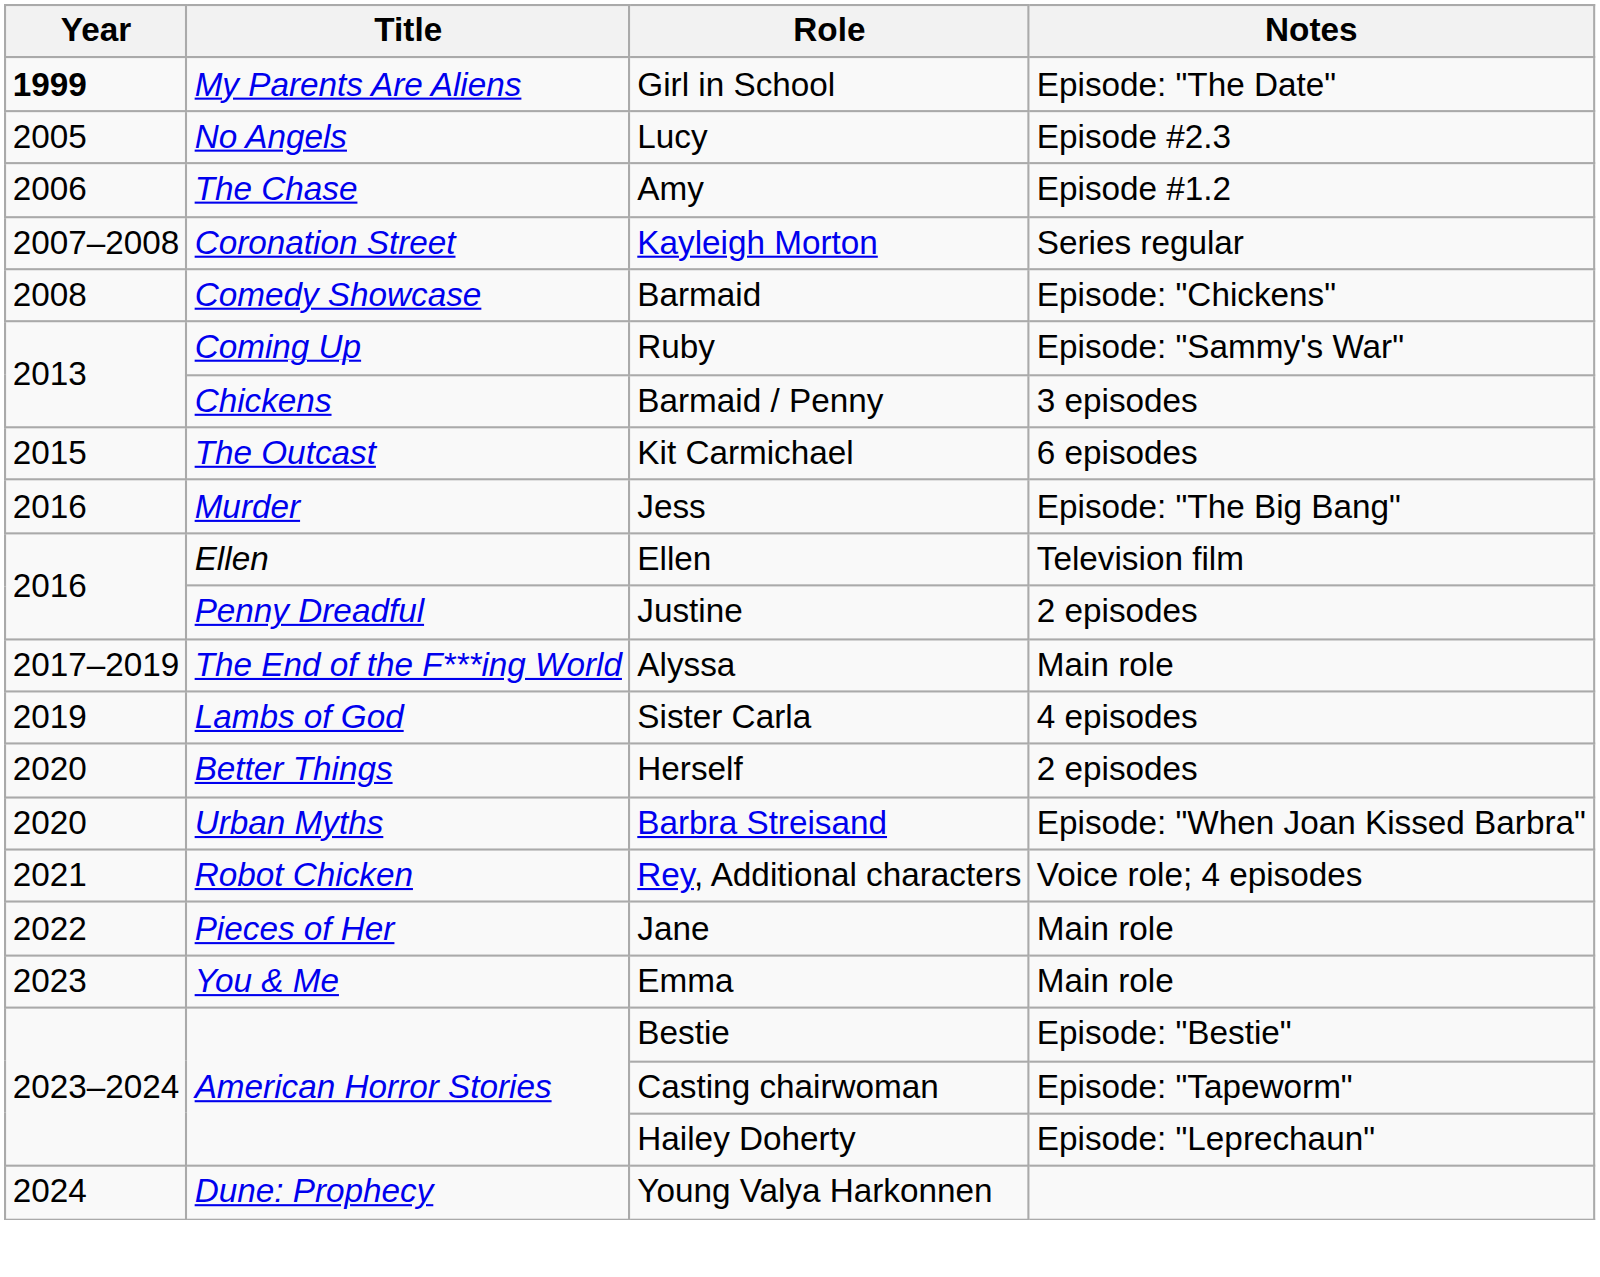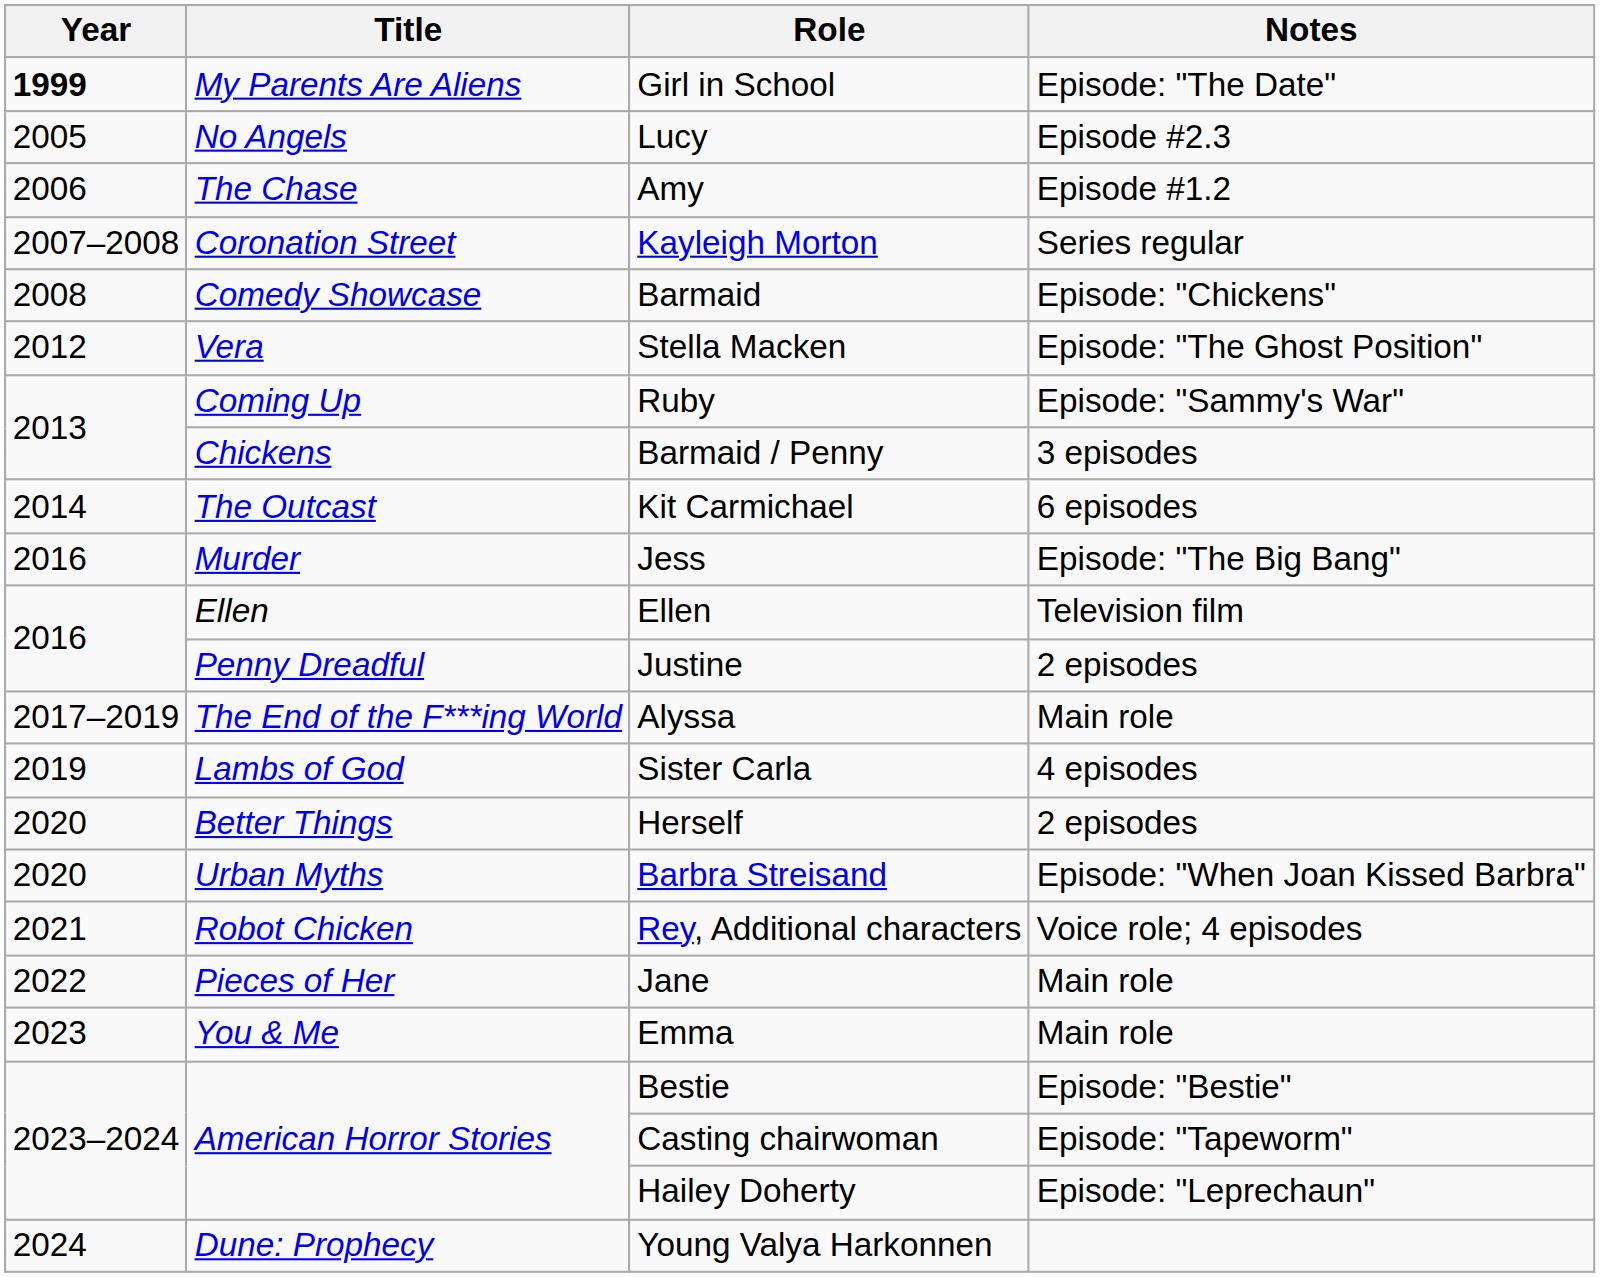+ row: 2012 | Vera | Stella Macken | Episode: "The Ghost Position"
Kit Carmichael | Year: 2015 -> 2014
